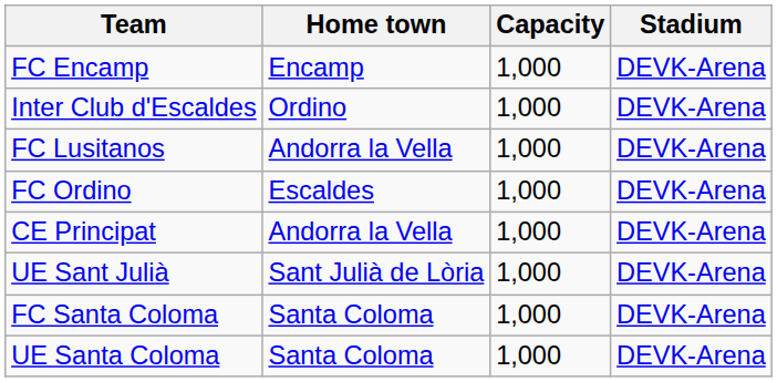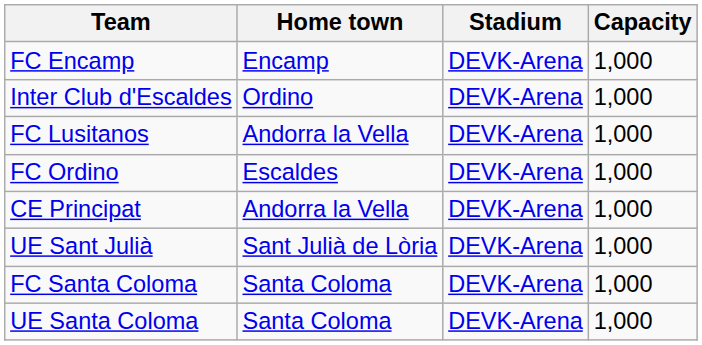columns swapped: Stadium <-> Capacity
